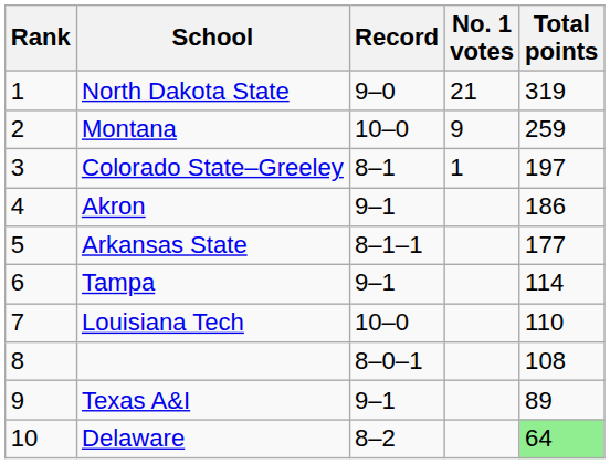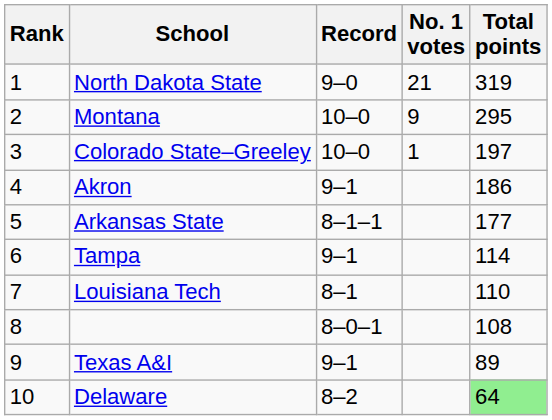Montana | Total points: 259 -> 295
Colorado State–Greeley | Record: 8–1 -> 10–0
Louisiana Tech | Record: 10–0 -> 8–1
